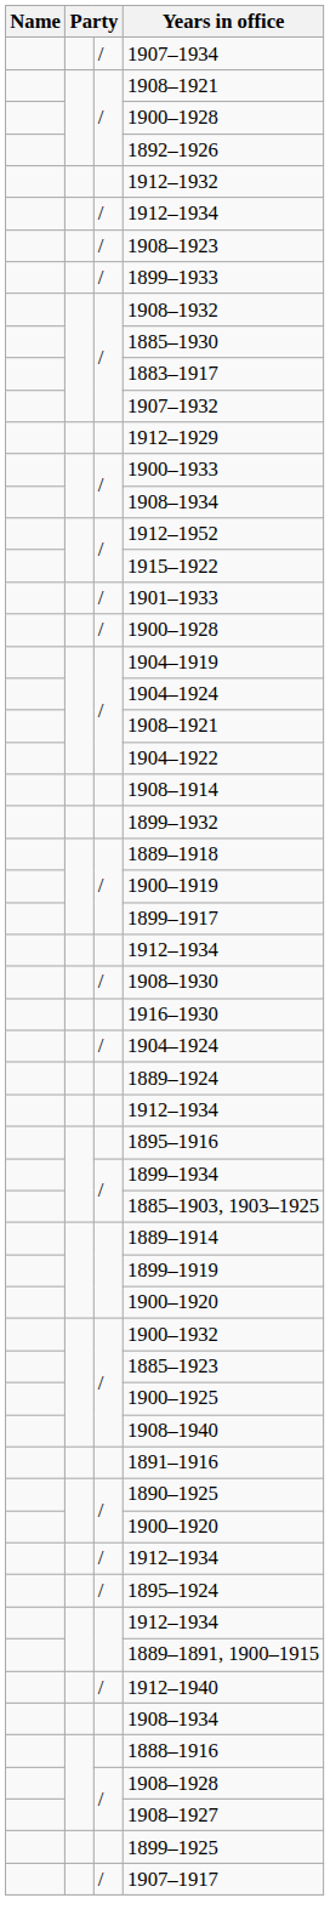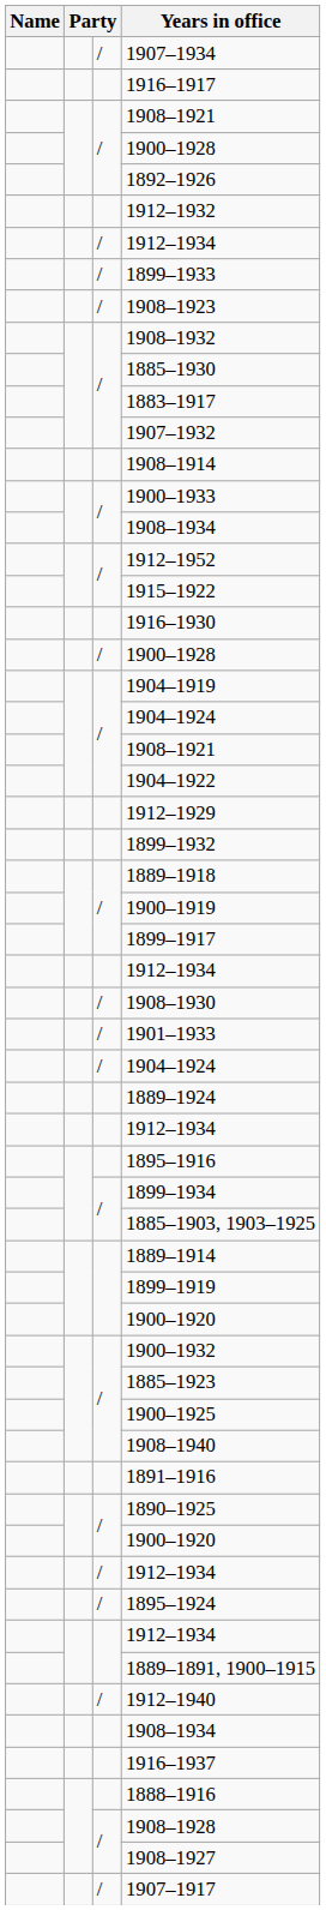+ row: 1916–1917
rows swapped: 1908–1923 <-> 1899–1933
rows swapped: 1912–1929 <-> 1908–1914
rows swapped: 1901–1933 <-> 1916–1930
+ row: 1916–1937
- row: 1899–1925
